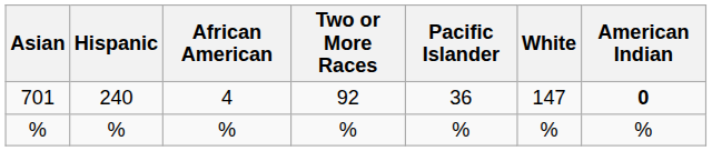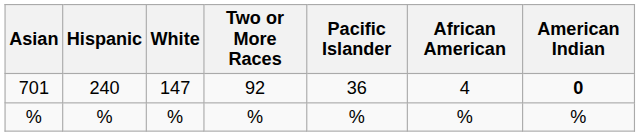columns swapped: White <-> African American
